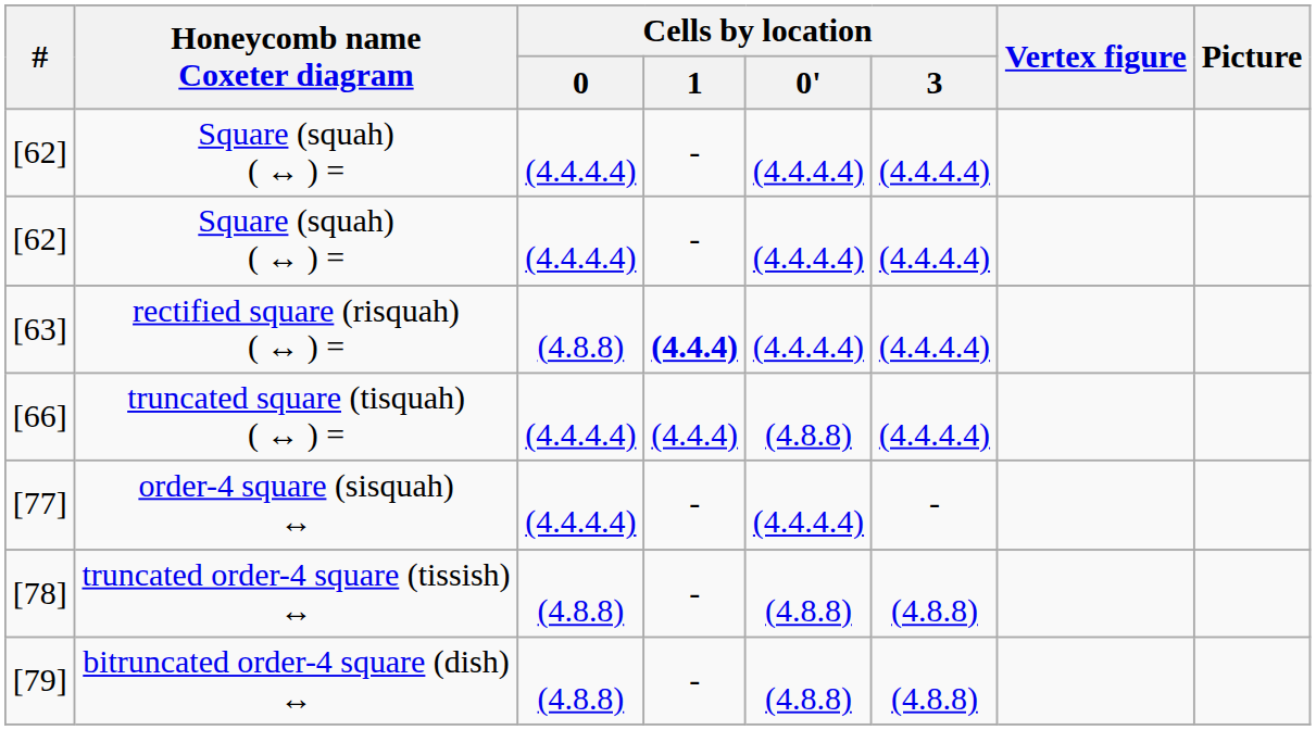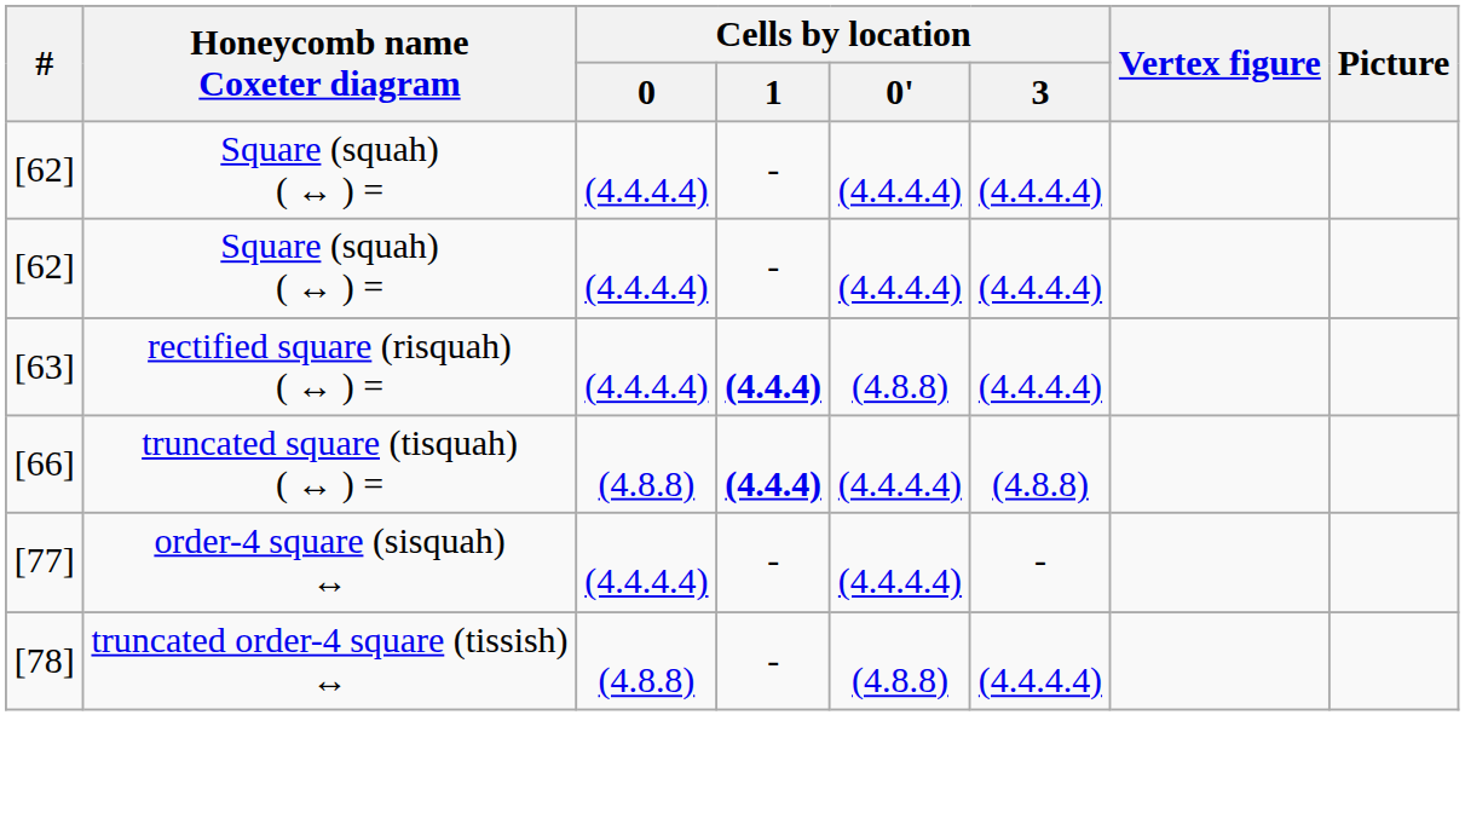[63] | Cells by location / 0: (4.8.8) -> (4.4.4.4)
[63] | Cells by location / 0': (4.4.4.4) -> (4.8.8)
[66] | Cells by location / 0: (4.4.4.4) -> (4.8.8)
[66] | Cells by location / 1: normal -> bold
[66] | Cells by location / 0': (4.8.8) -> (4.4.4.4)
[66] | Cells by location / 3: (4.4.4.4) -> (4.8.8)
[78] | Cells by location / 3: (4.8.8) -> (4.4.4.4)
- row: [79] | bitruncated order-4 square (dish) ↔ | (4.8.8) | - | (4.8.8) | (4.8.8)
